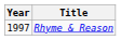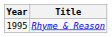Rhyme & Reason | Year: 1997 -> 1995
